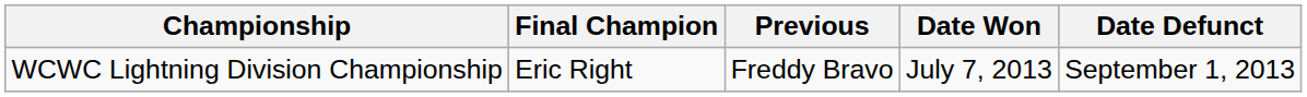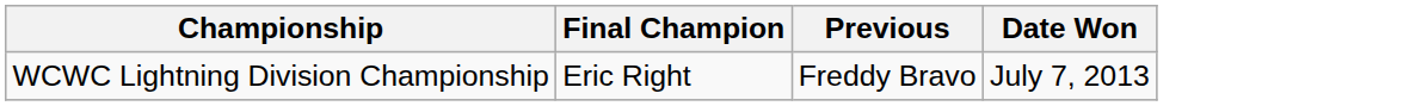- column: Date Defunct | September 1, 2013
